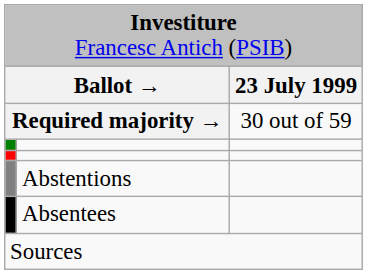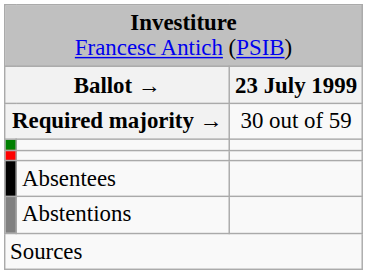rows swapped: Abstentions <-> Absentees
